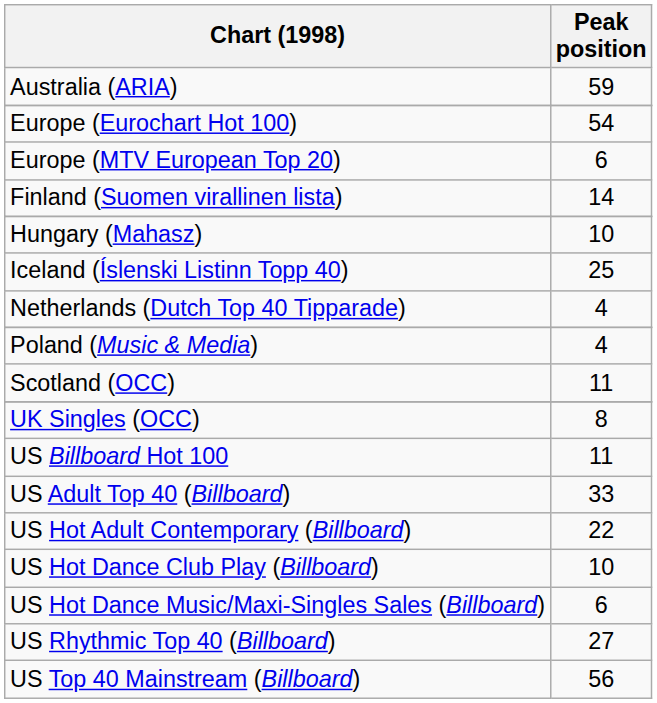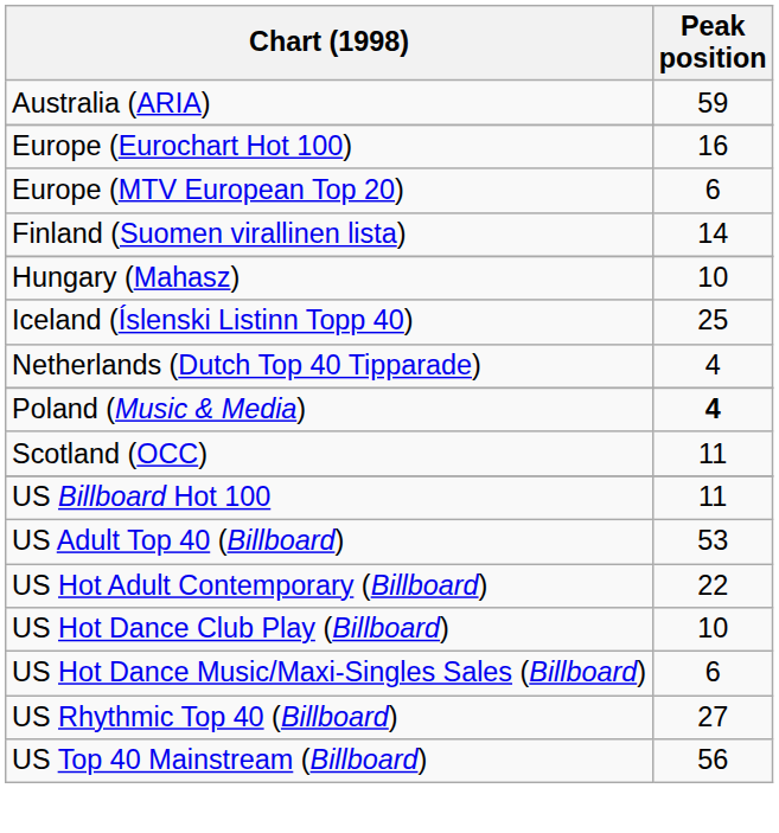Europe (Eurochart Hot 100) | Peak position: 54 -> 16
Poland (Music & Media) | Peak position: normal -> bold
- row: UK Singles (OCC) | 8
US Adult Top 40 (Billboard) | Peak position: 33 -> 53
